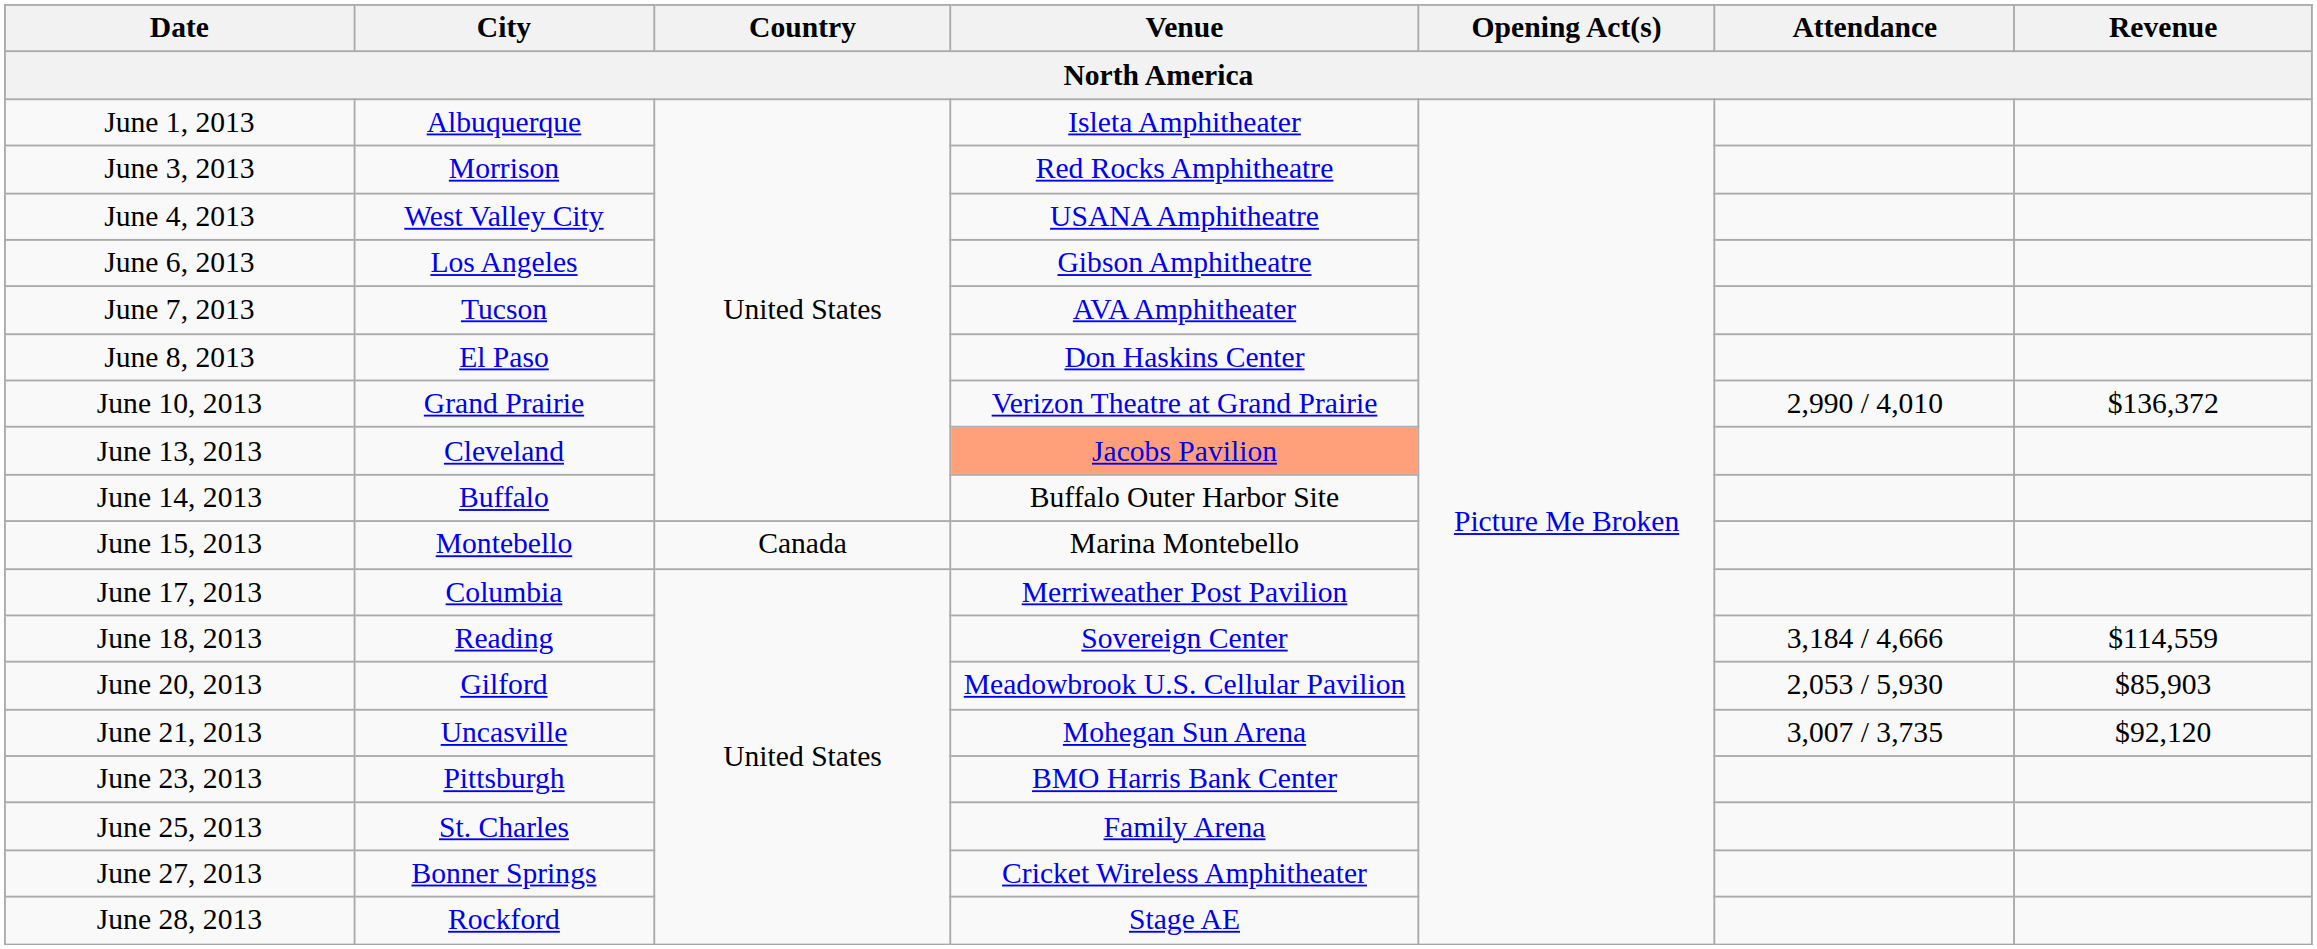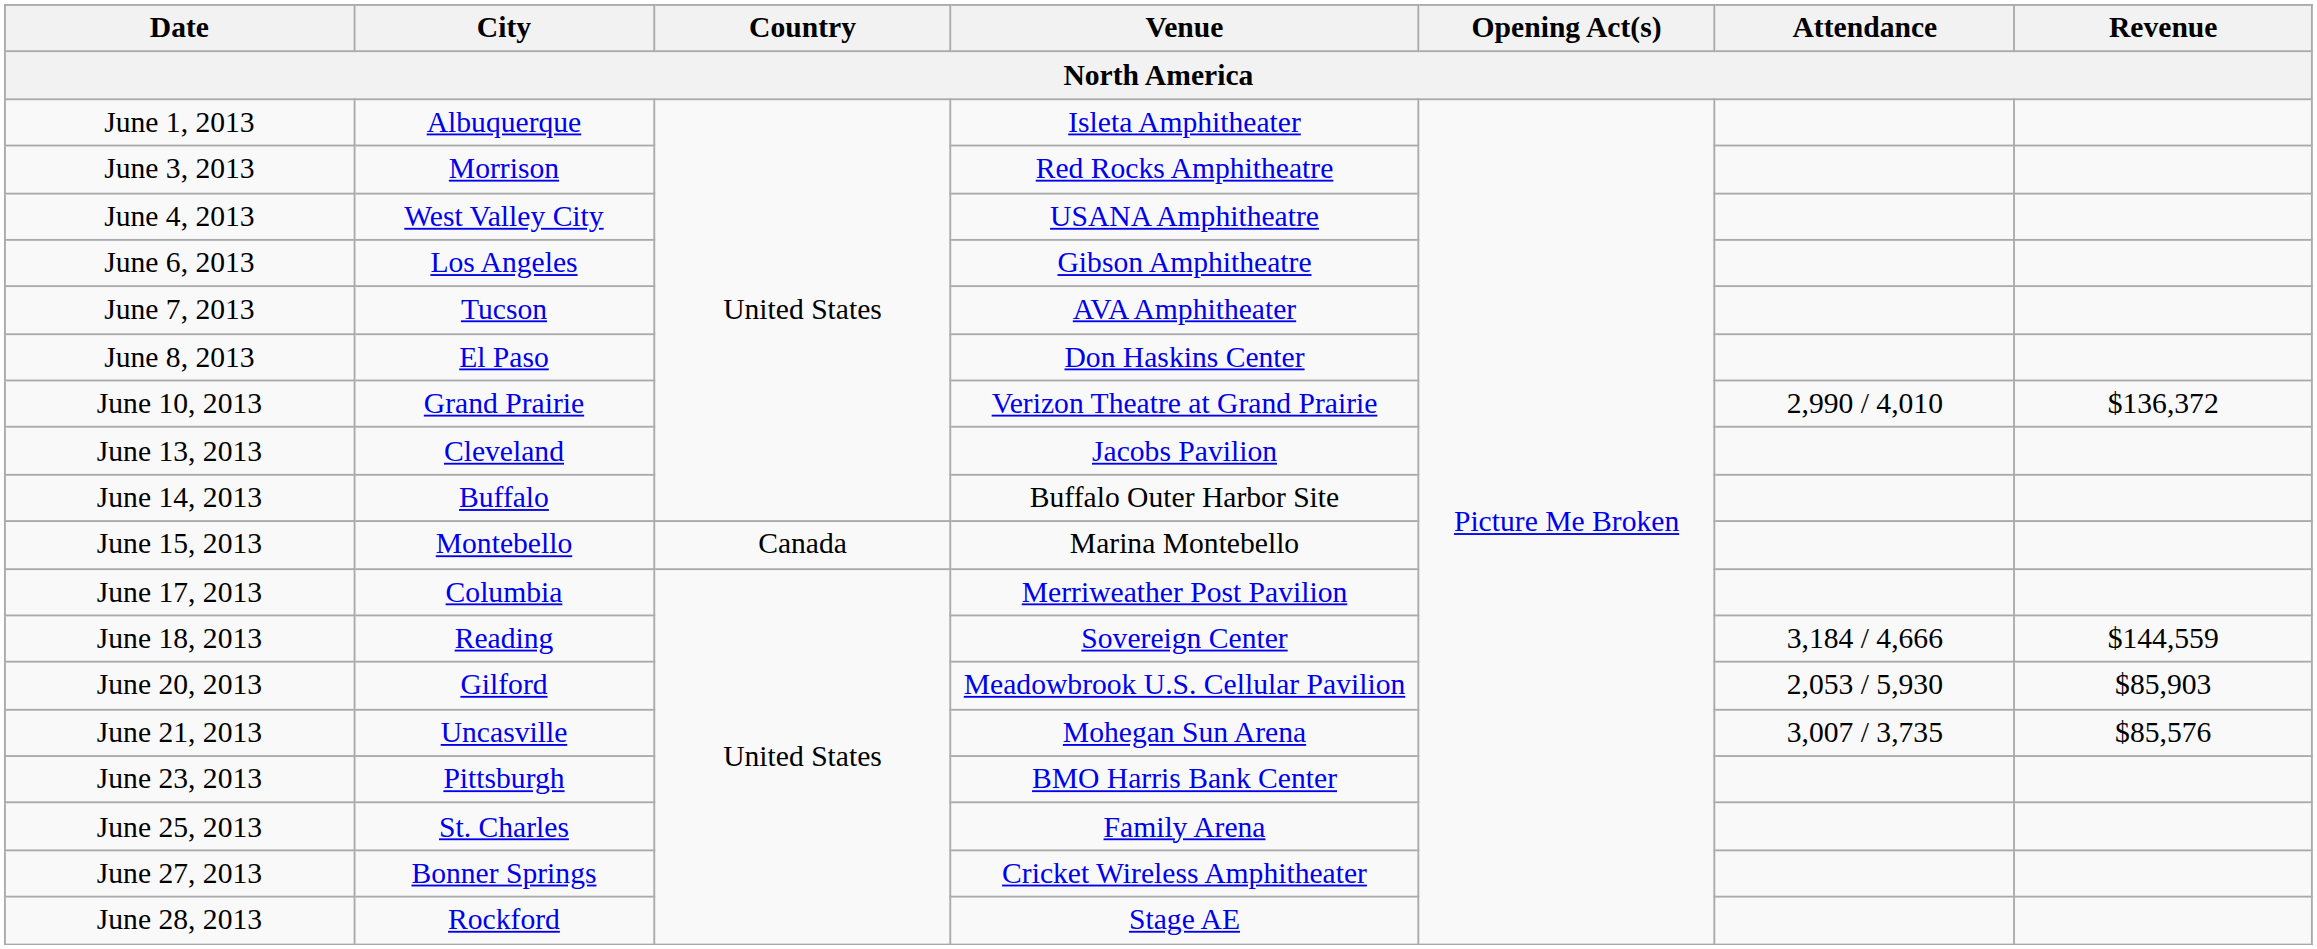June 13, 2013 | Venue: lightsalmon background -> no background
June 18, 2013 | Revenue: $114,559 -> $144,559
June 21, 2013 | Revenue: $92,120 -> $85,576
